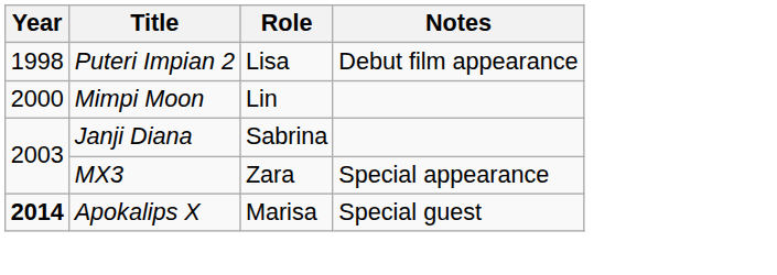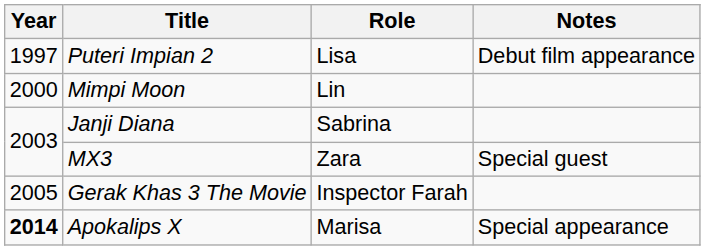Puteri Impian 2 | Year: 1998 -> 1997
MX3 | Notes: Special appearance -> Special guest
+ row: 2005 | Gerak Khas 3 The Movie | Inspector Farah
Apokalips X | Notes: Special guest -> Special appearance
